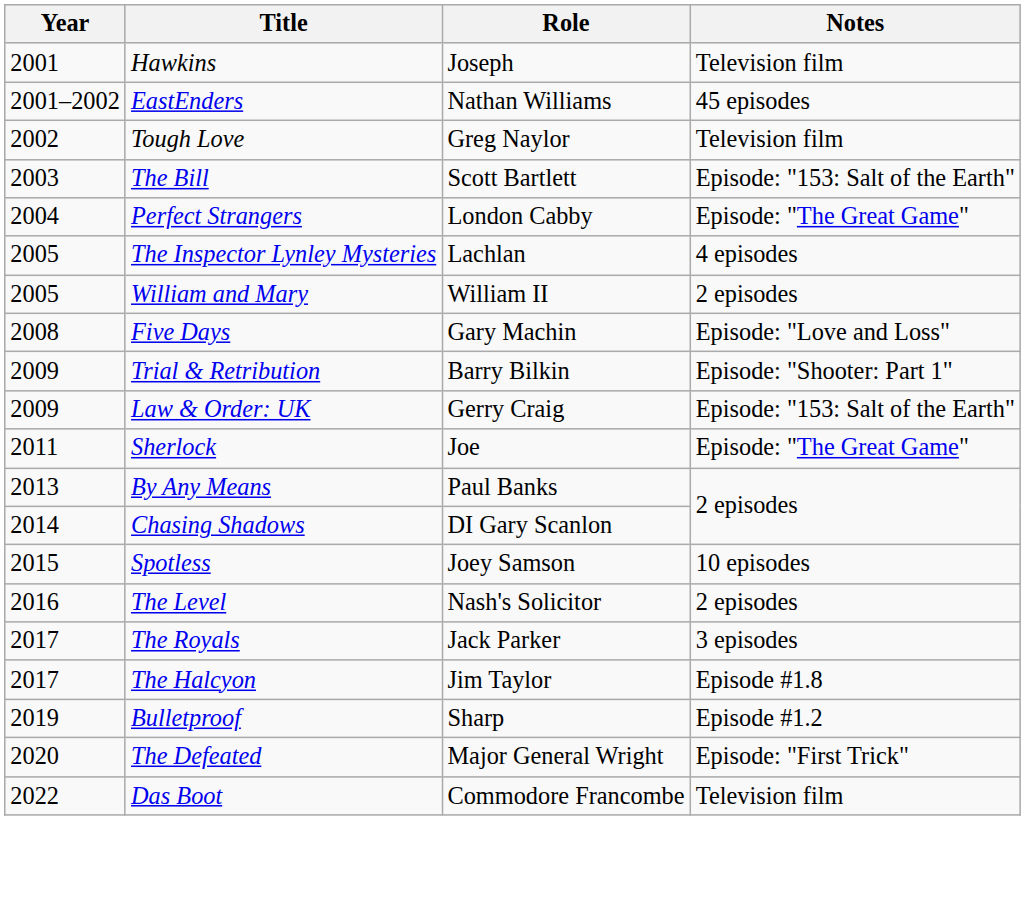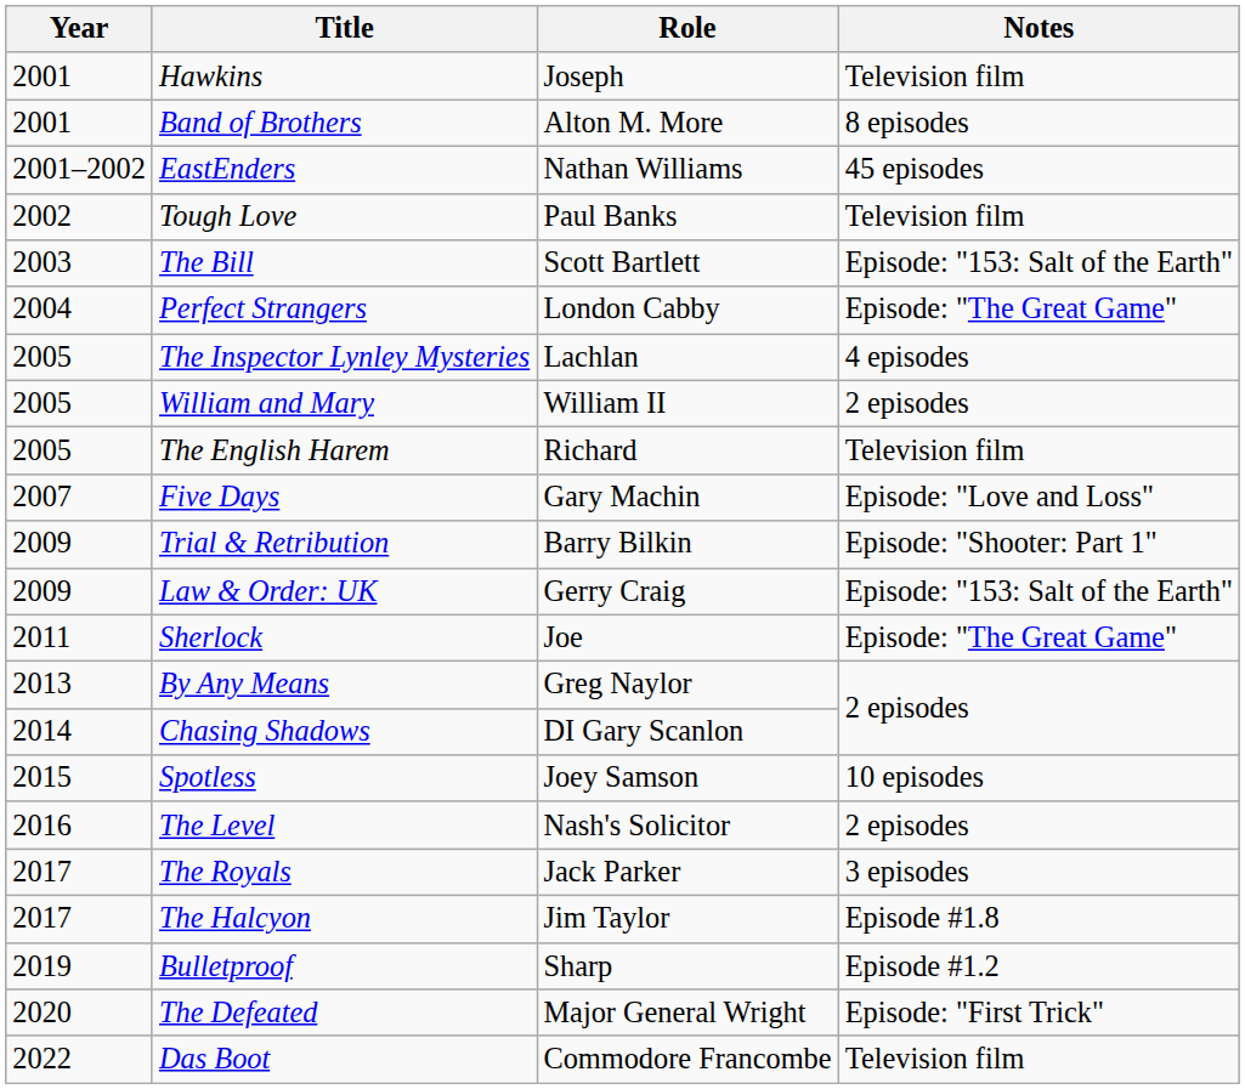+ row: 2001 | Band of Brothers | Alton M. More | 8 episodes
Tough Love | Role: Greg Naylor -> Paul Banks
+ row: 2005 | The English Harem | Richard | Television film
Five Days | Year: 2008 -> 2007
By Any Means | Role: Paul Banks -> Greg Naylor
